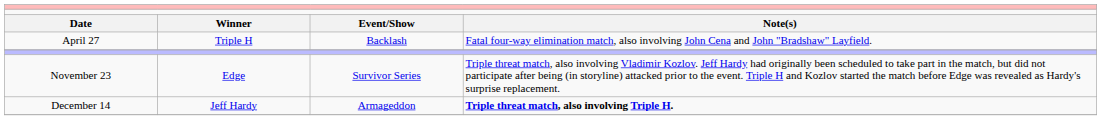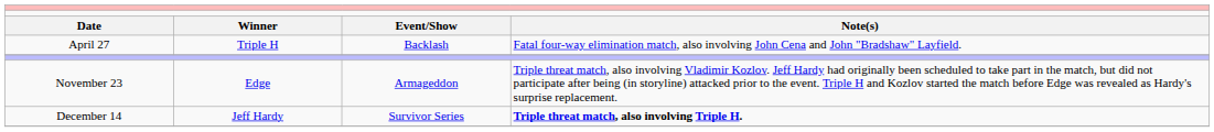November 23 | column 3: Survivor Series -> Armageddon
December 14 | column 3: Armageddon -> Survivor Series
